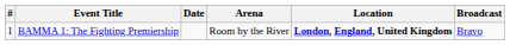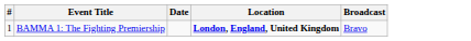- column: Arena | Room by the River
